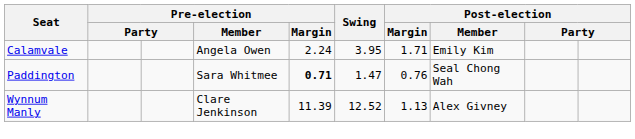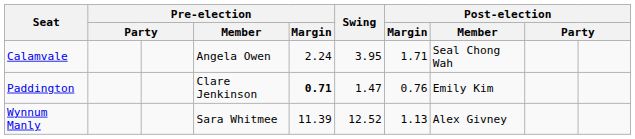Calamvale | Post-election / Member: Emily Kim -> Seal Chong Wah
Paddington | Pre-election / Member: Sara Whitmee -> Clare Jenkinson
Paddington | Post-election / Member: Seal Chong Wah -> Emily Kim
Wynnum Manly | Pre-election / Member: Clare Jenkinson -> Sara Whitmee
